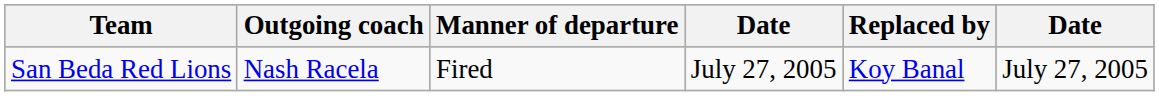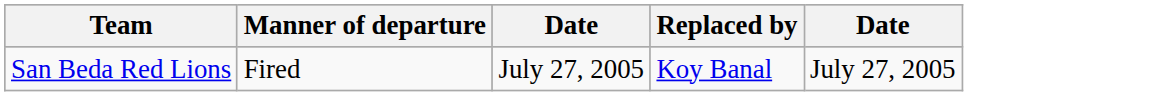- column: Outgoing coach | Nash Racela
